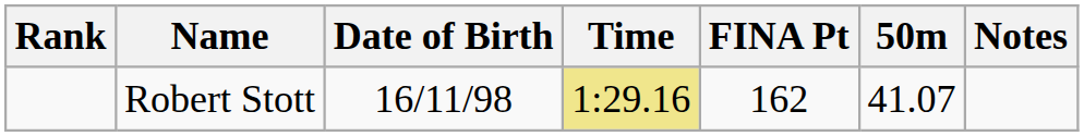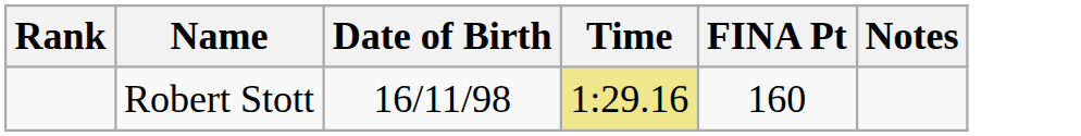- column: 50m | 41.07
Robert Stott | FINA Pt: 162 -> 160
